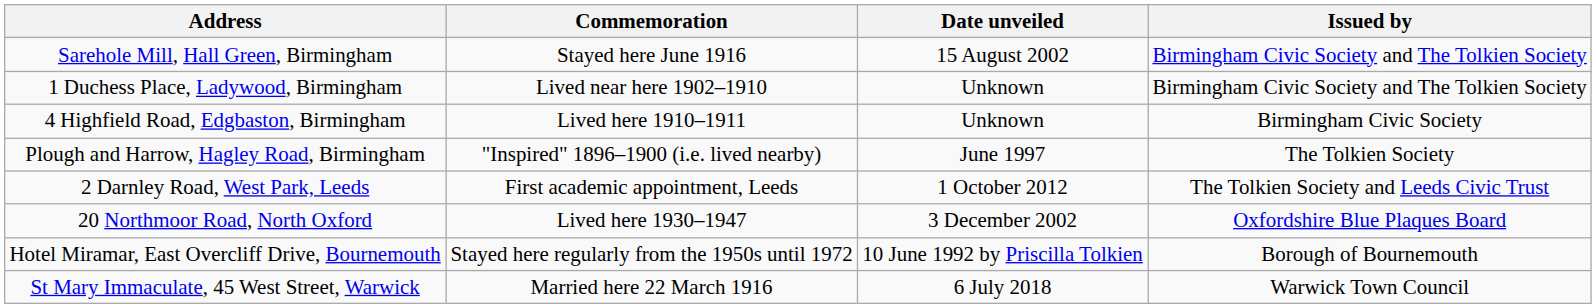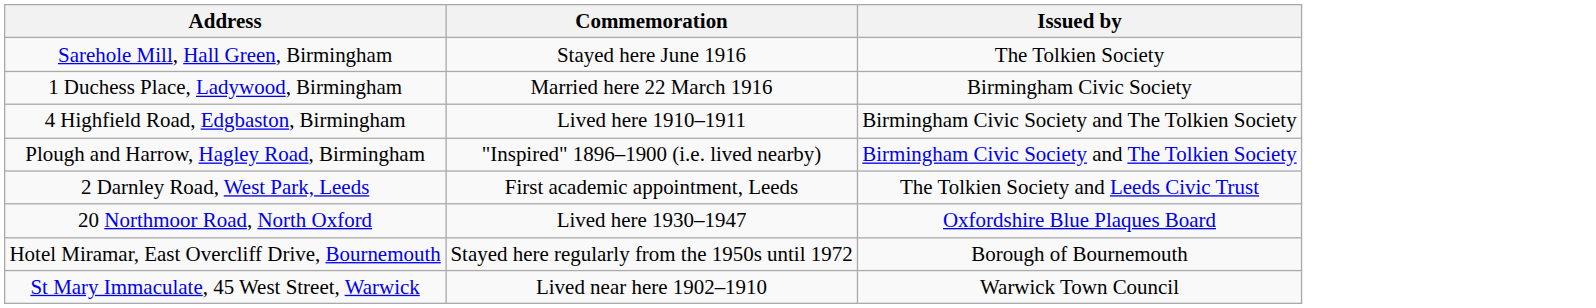- column: Date unveiled | 15 August 2002 | Unknown | Unknown | June 1997 | 1 October 2012 | 3 December 2002 | 10 June 1992 by Priscilla Tolkien | 6 July 2018
Sarehole Mill, Hall Green, Birmingham | Issued by: Birmingham Civic Society and The Tolkien Society -> The Tolkien Society
1 Duchess Place, Ladywood, Birmingham | Commemoration: Lived near here 1902–1910 -> Married here 22 March 1916
1 Duchess Place, Ladywood, Birmingham | Issued by: Birmingham Civic Society and The Tolkien Society -> Birmingham Civic Society
4 Highfield Road, Edgbaston, Birmingham | Issued by: Birmingham Civic Society -> Birmingham Civic Society and The Tolkien Society
Plough and Harrow, Hagley Road, Birmingham | Issued by: The Tolkien Society -> Birmingham Civic Society and The Tolkien Society
St Mary Immaculate, 45 West Street, Warwick | Commemoration: Married here 22 March 1916 -> Lived near here 1902–1910
